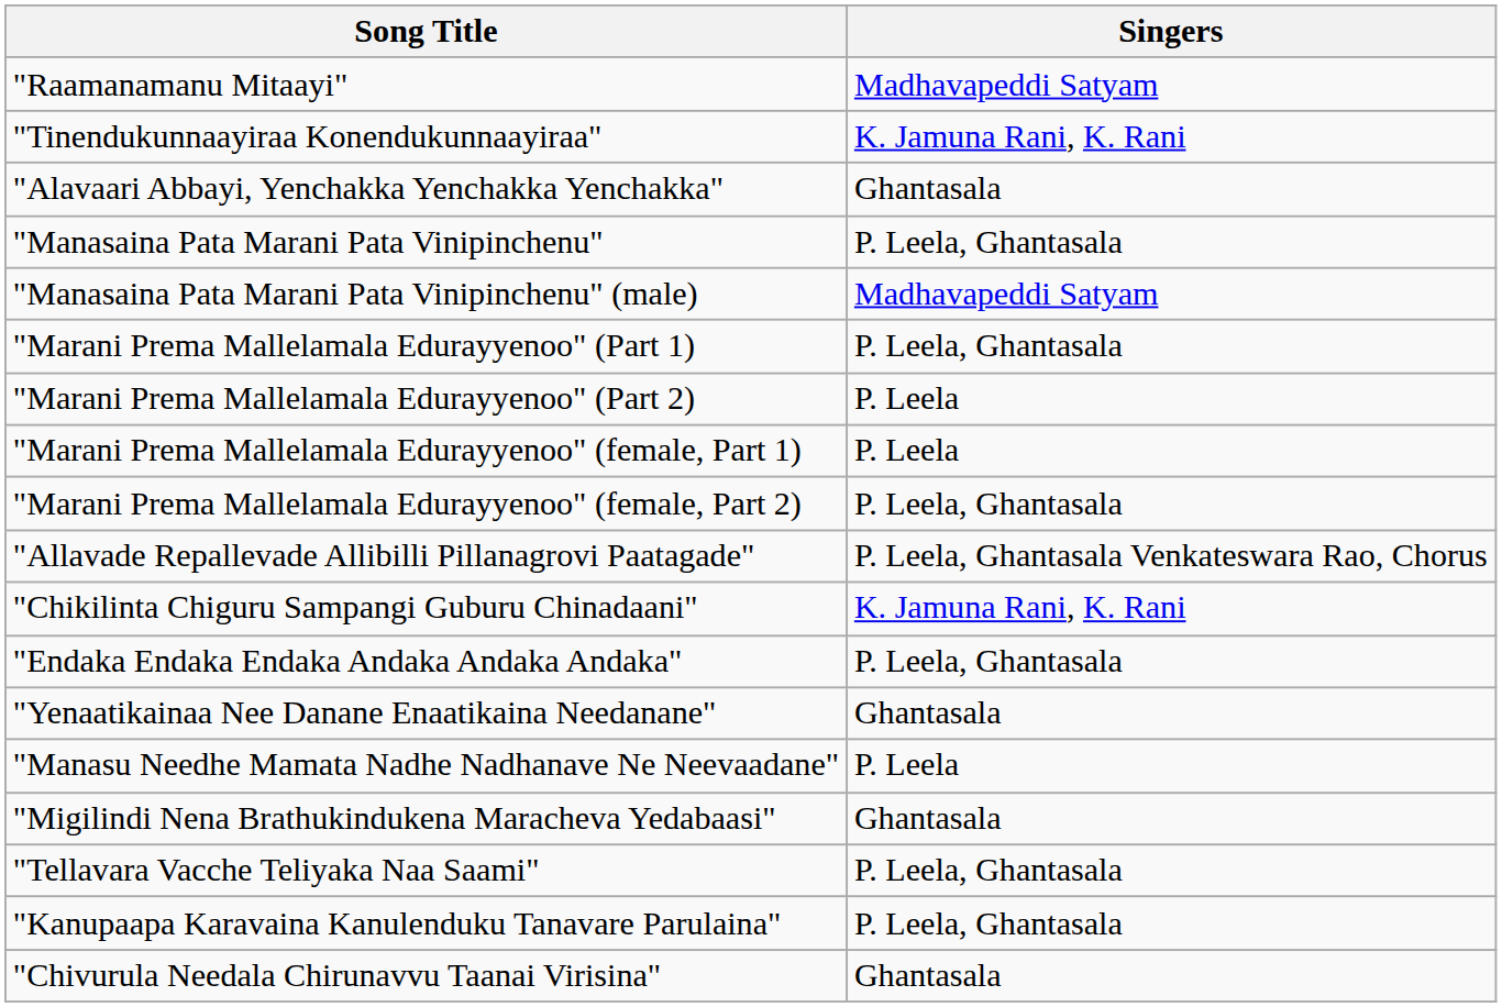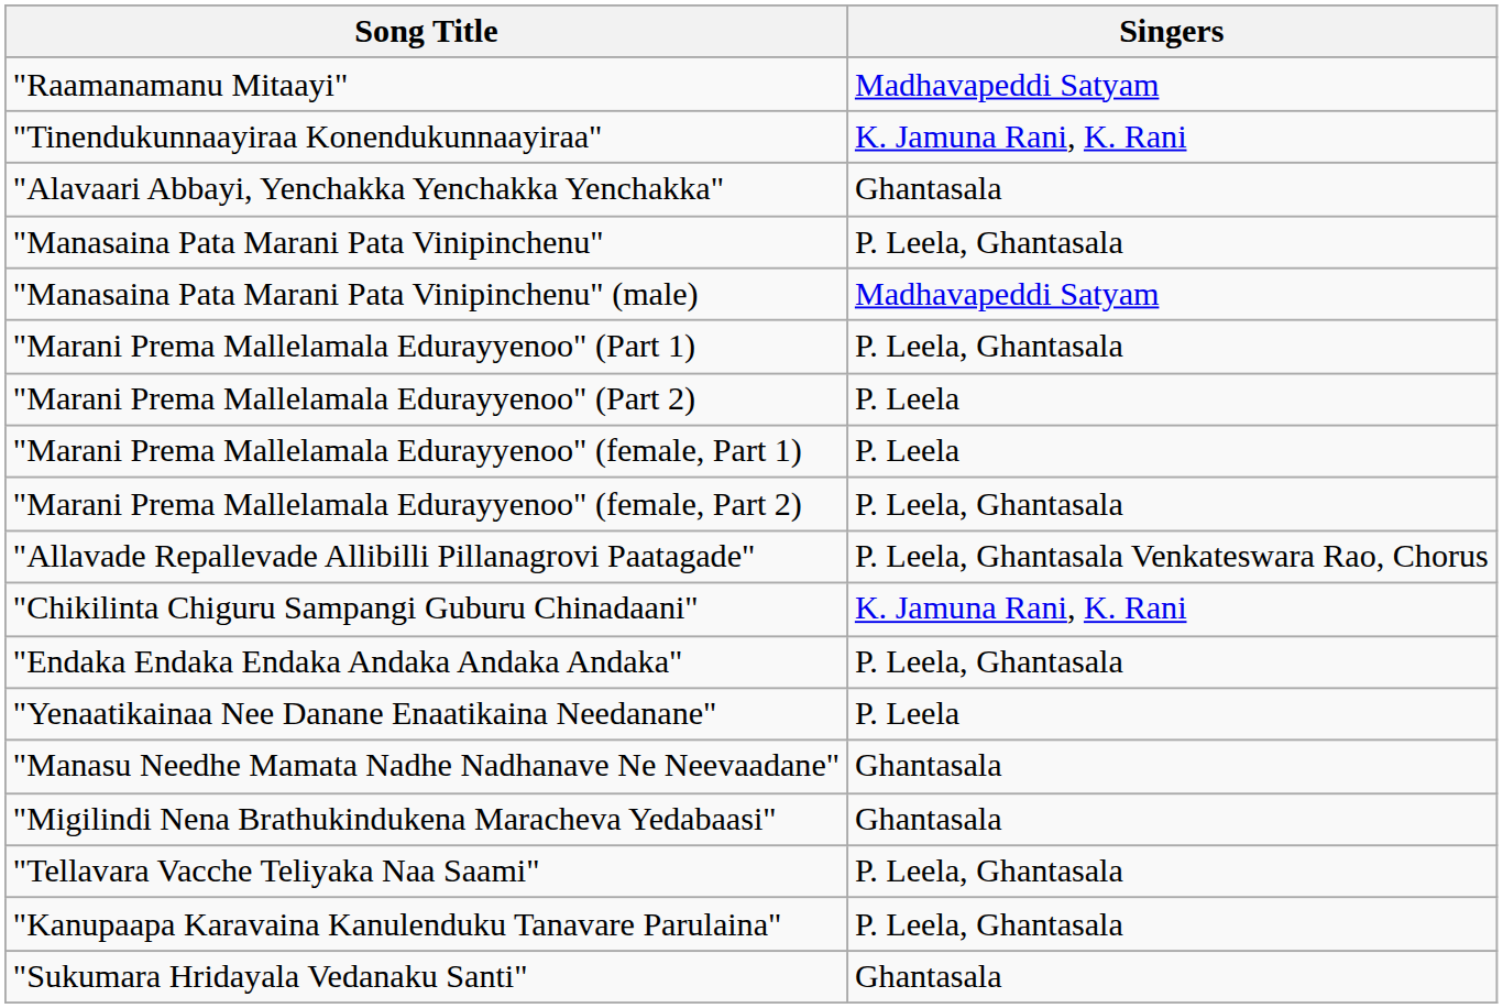"Yenaatikainaa Nee Danane Enaatikaina Needanane" | Singers: Ghantasala -> P. Leela
"Manasu Needhe Mamata Nadhe Nadhanave Ne Neevaadane" | Singers: P. Leela -> Ghantasala
+ row: "Sukumara Hridayala Vedanaku Santi" | Ghantasala
- row: "Chivurula Needala Chirunavvu Taanai Virisina" | Ghantasala
